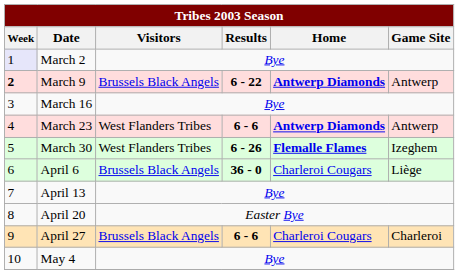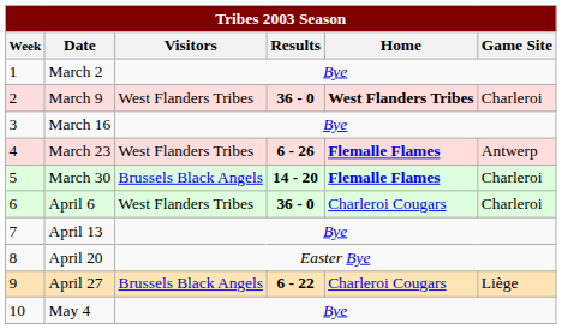March 2 | Week: lavender background -> no background
March 9 | Week: bold -> normal
March 9 | Visitors: Brussels Black Angels -> West Flanders Tribes
March 9 | Results: 6 - 22 -> 36 - 0
March 9 | Home: Antwerp Diamonds -> West Flanders Tribes
March 9 | Game Site: Antwerp -> Charleroi
March 23 | Results: 6 - 6 -> 6 - 26
March 23 | Home: Antwerp Diamonds -> Flemalle Flames
March 30 | Visitors: West Flanders Tribes -> Brussels Black Angels
March 30 | Results: 6 - 26 -> 14 - 20
March 30 | Game Site: Izeghem -> Charleroi
April 6 | Visitors: Brussels Black Angels -> West Flanders Tribes
April 6 | Game Site: Liège -> Charleroi
April 27 | Results: 6 - 6 -> 6 - 22
April 27 | Game Site: Charleroi -> Liège
